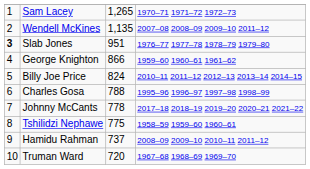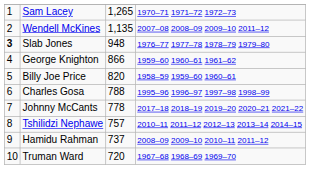Slab Jones | column 3: 951 -> 948
Billy Joe Price | column 3: 824 -> 820
Billy Joe Price | column 4: 2010–11 2011–12 2012–13 2013–14 2014–15 -> 1958–59 1959–60 1960–61
Tshilidzi Nephawe | column 3: 775 -> 757
Tshilidzi Nephawe | column 4: 1958–59 1959–60 1960–61 -> 2010–11 2011–12 2012–13 2013–14 2014–15
